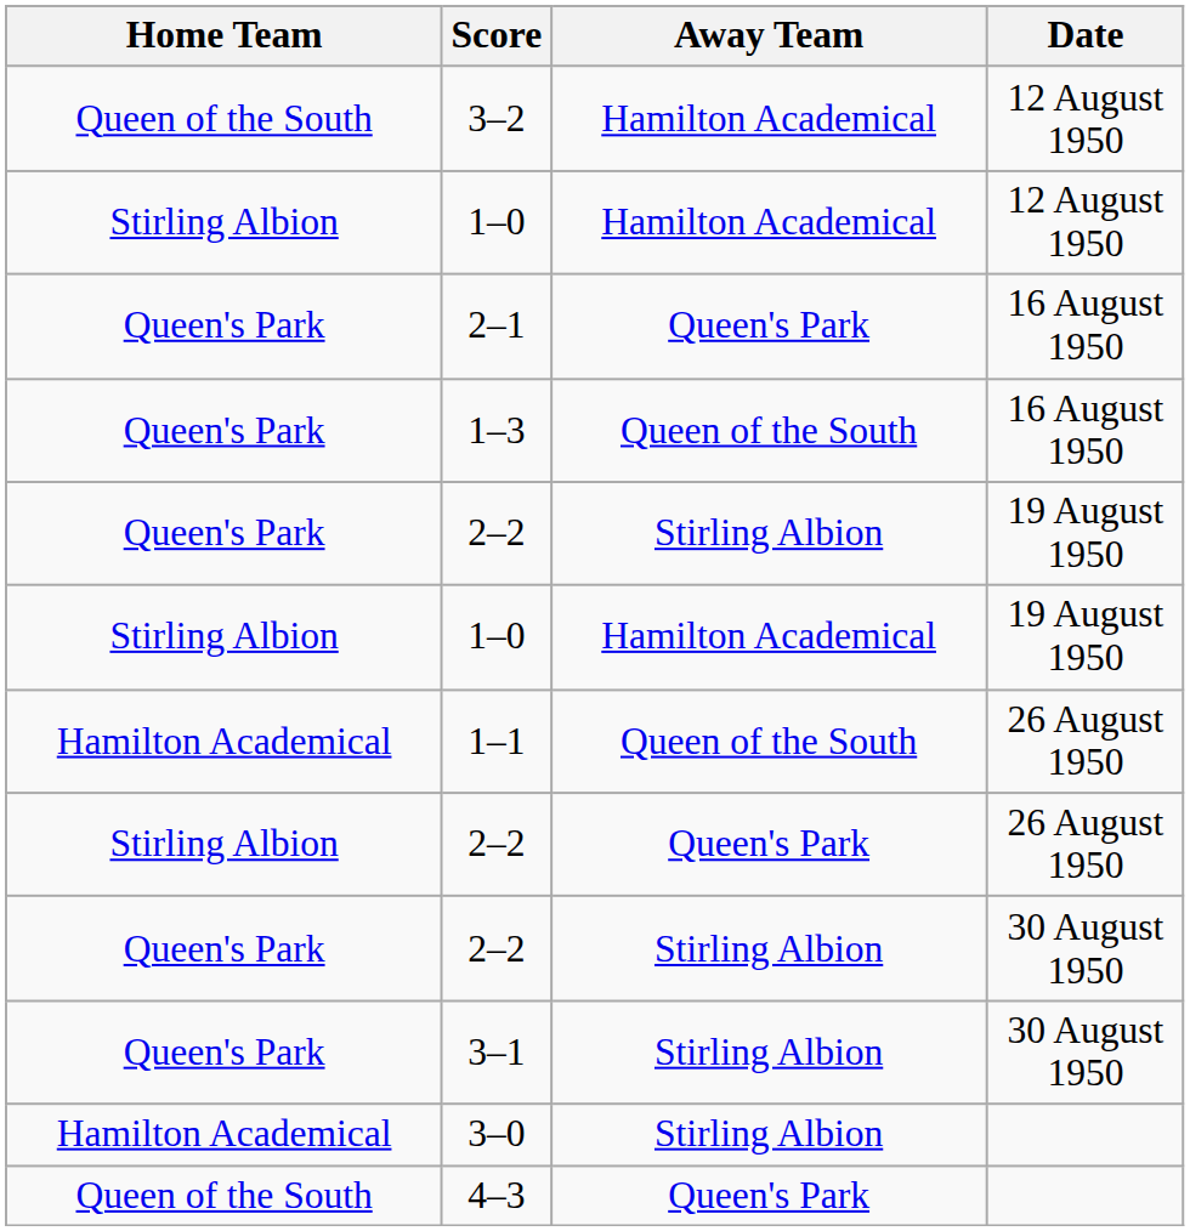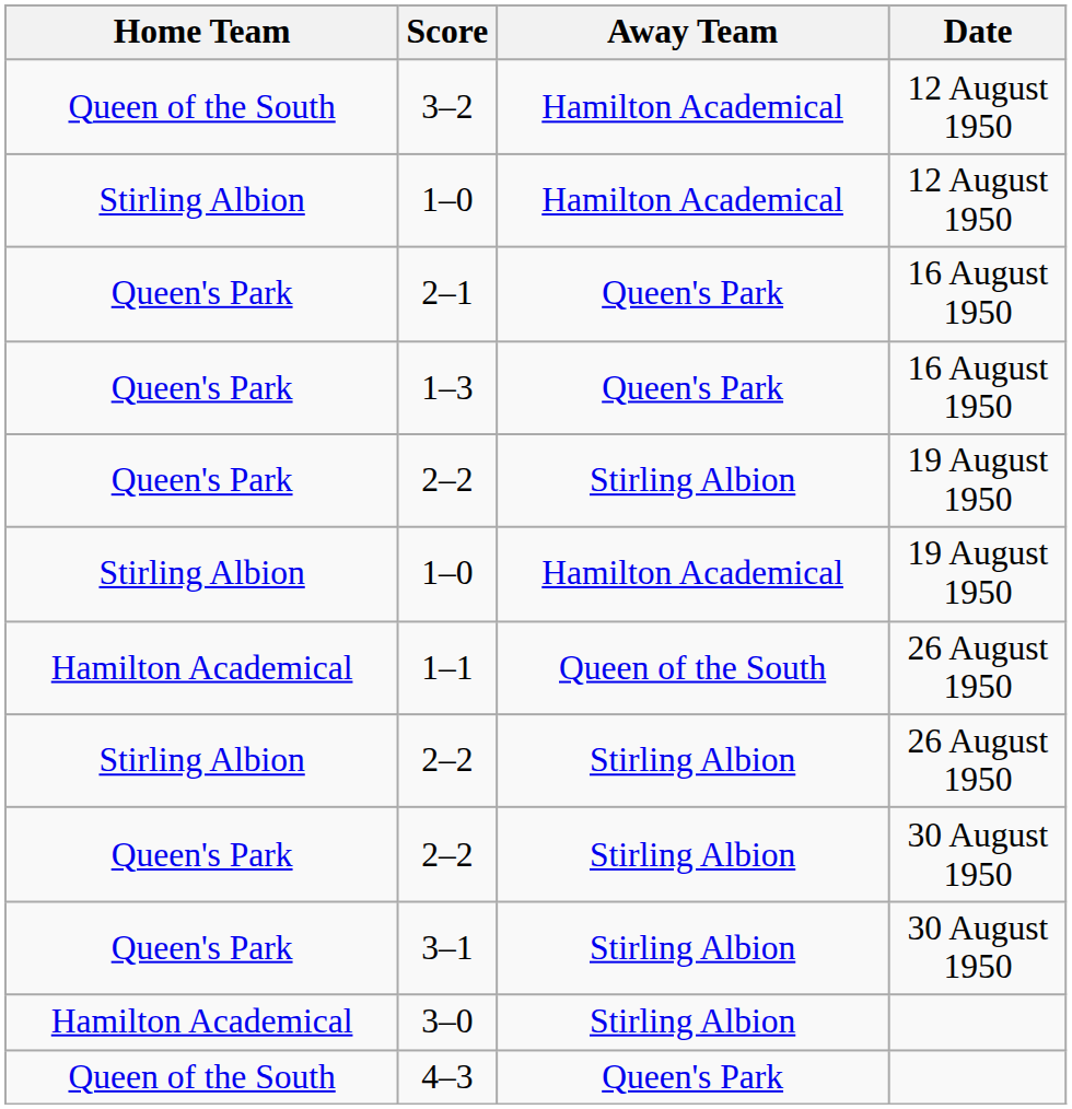1–3 | Away Team: Queen of the South -> Queen's Park
2–2 / 26 August 1950 | Away Team: Queen's Park -> Stirling Albion
